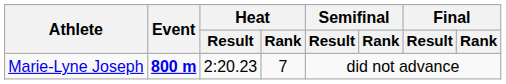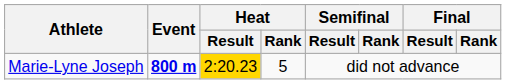Marie-Lyne Joseph | Heat / Result: no background -> gold background
Marie-Lyne Joseph | Heat / Rank: 7 -> 5
